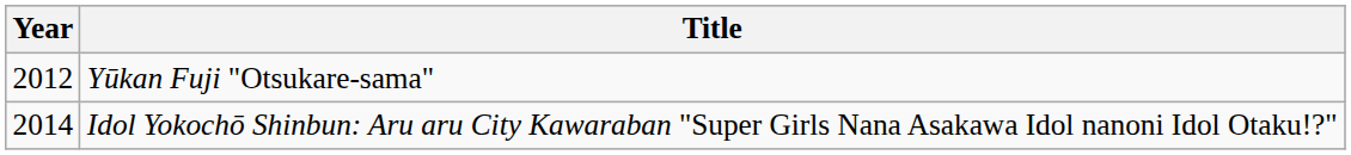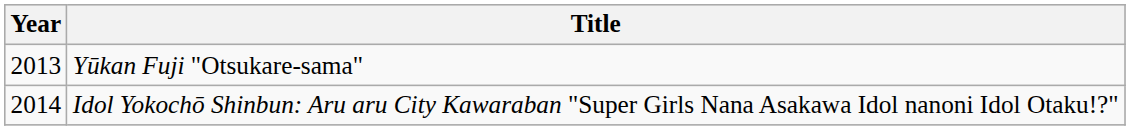Yūkan Fuji "Otsukare-sama" | Year: 2012 -> 2013
